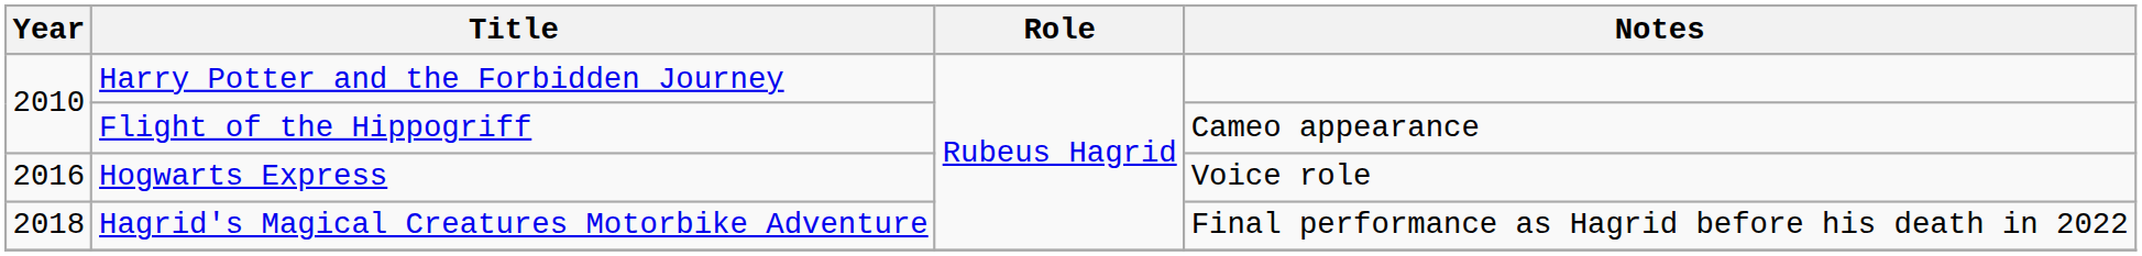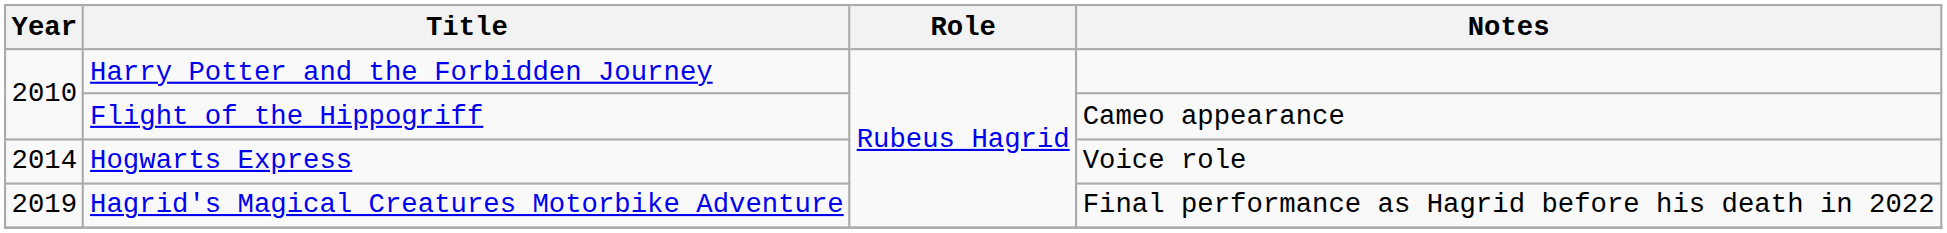Hogwarts Express | Year: 2016 -> 2014
Hagrid's Magical Creatures Motorbike Adventure | Year: 2018 -> 2019
